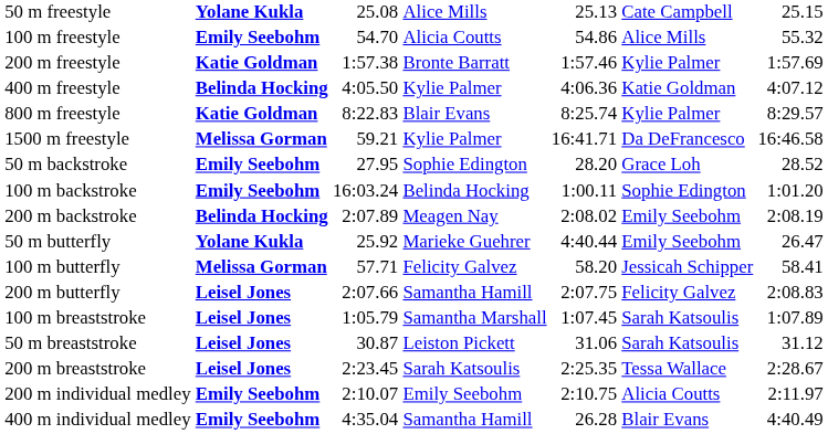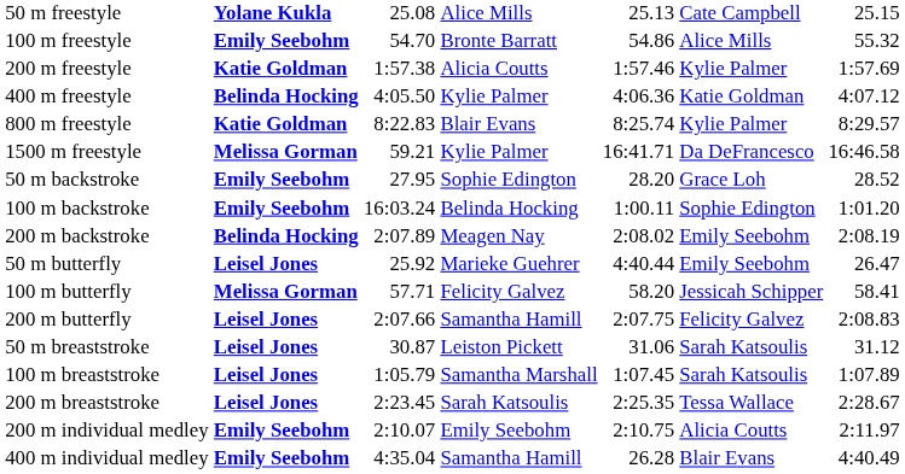100 m freestyle | column 4: Alicia Coutts -> Bronte Barratt
200 m freestyle | column 4: Bronte Barratt -> Alicia Coutts
50 m butterfly | column 2: Yolane Kukla -> Leisel Jones
rows swapped: 50 m breaststroke <-> 100 m breaststroke
